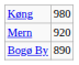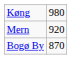Bogø By | column 2: 890 -> 870
